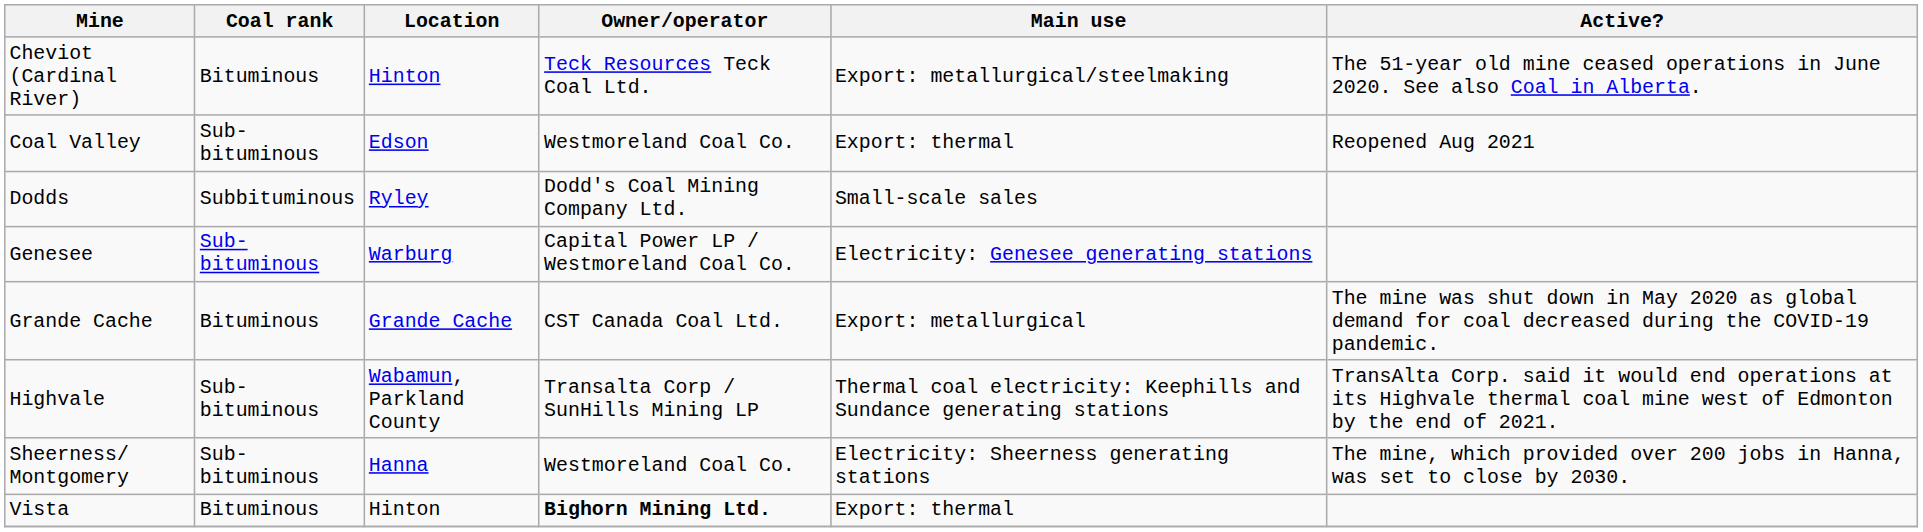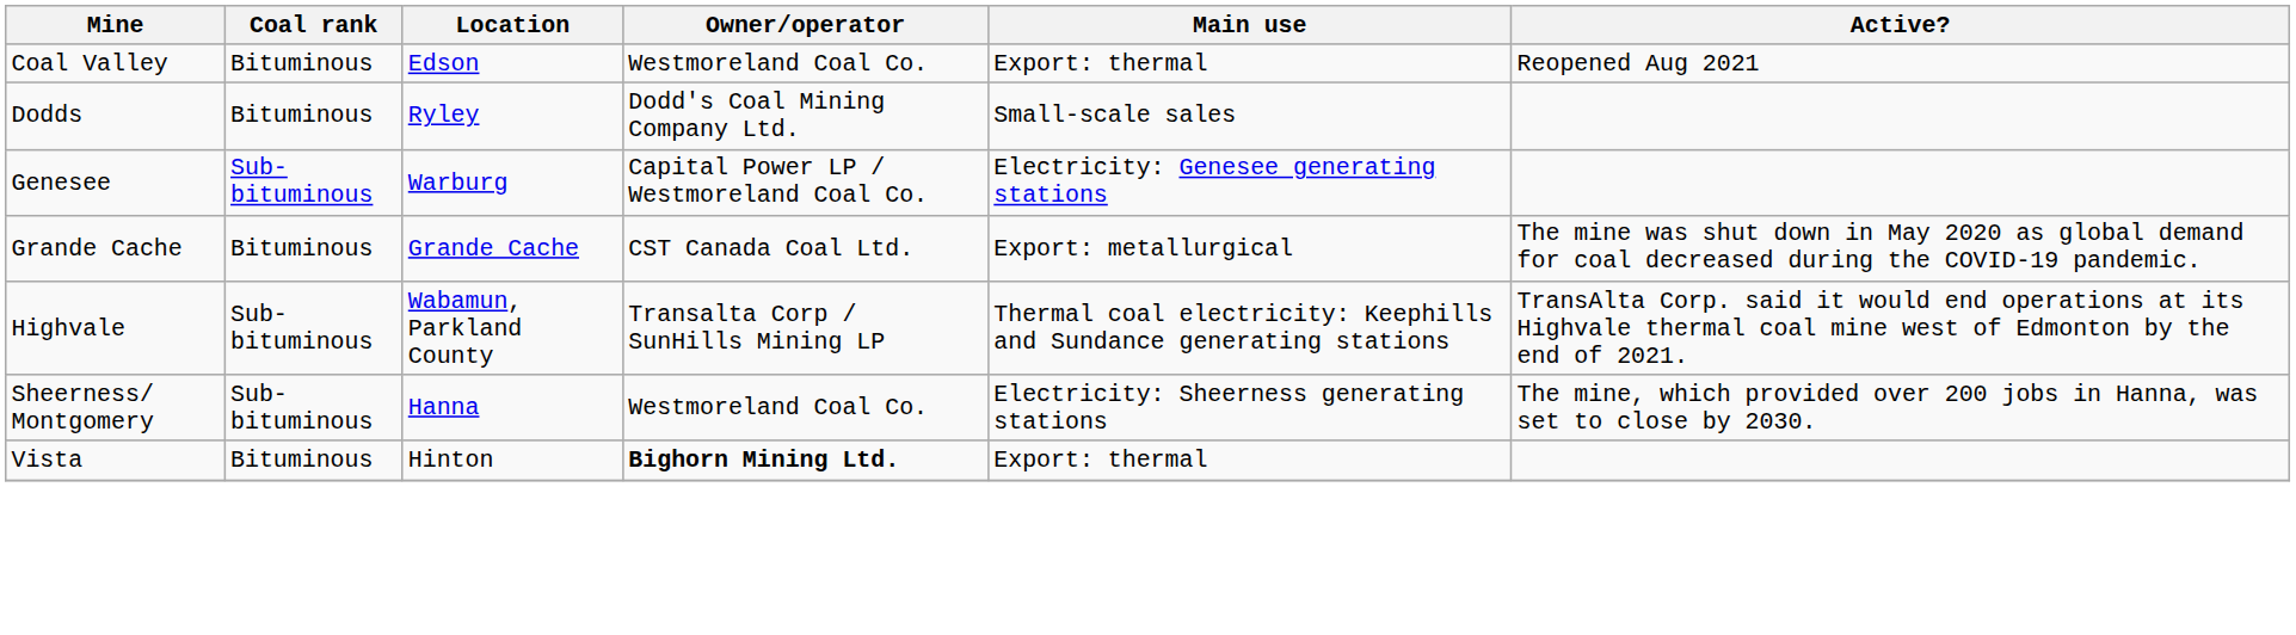- row: Cheviot (Cardinal River) | Bituminous | Hinton | Teck Resources Teck Coal Ltd. | Export: metallurgical/steelmaking | The 51-year old mine ceased operations in June 2020. See also Coal in Alberta.
Coal Valley | Coal rank: Sub-bituminous -> Bituminous
Dodds | Coal rank: Subbituminous -> Bituminous
